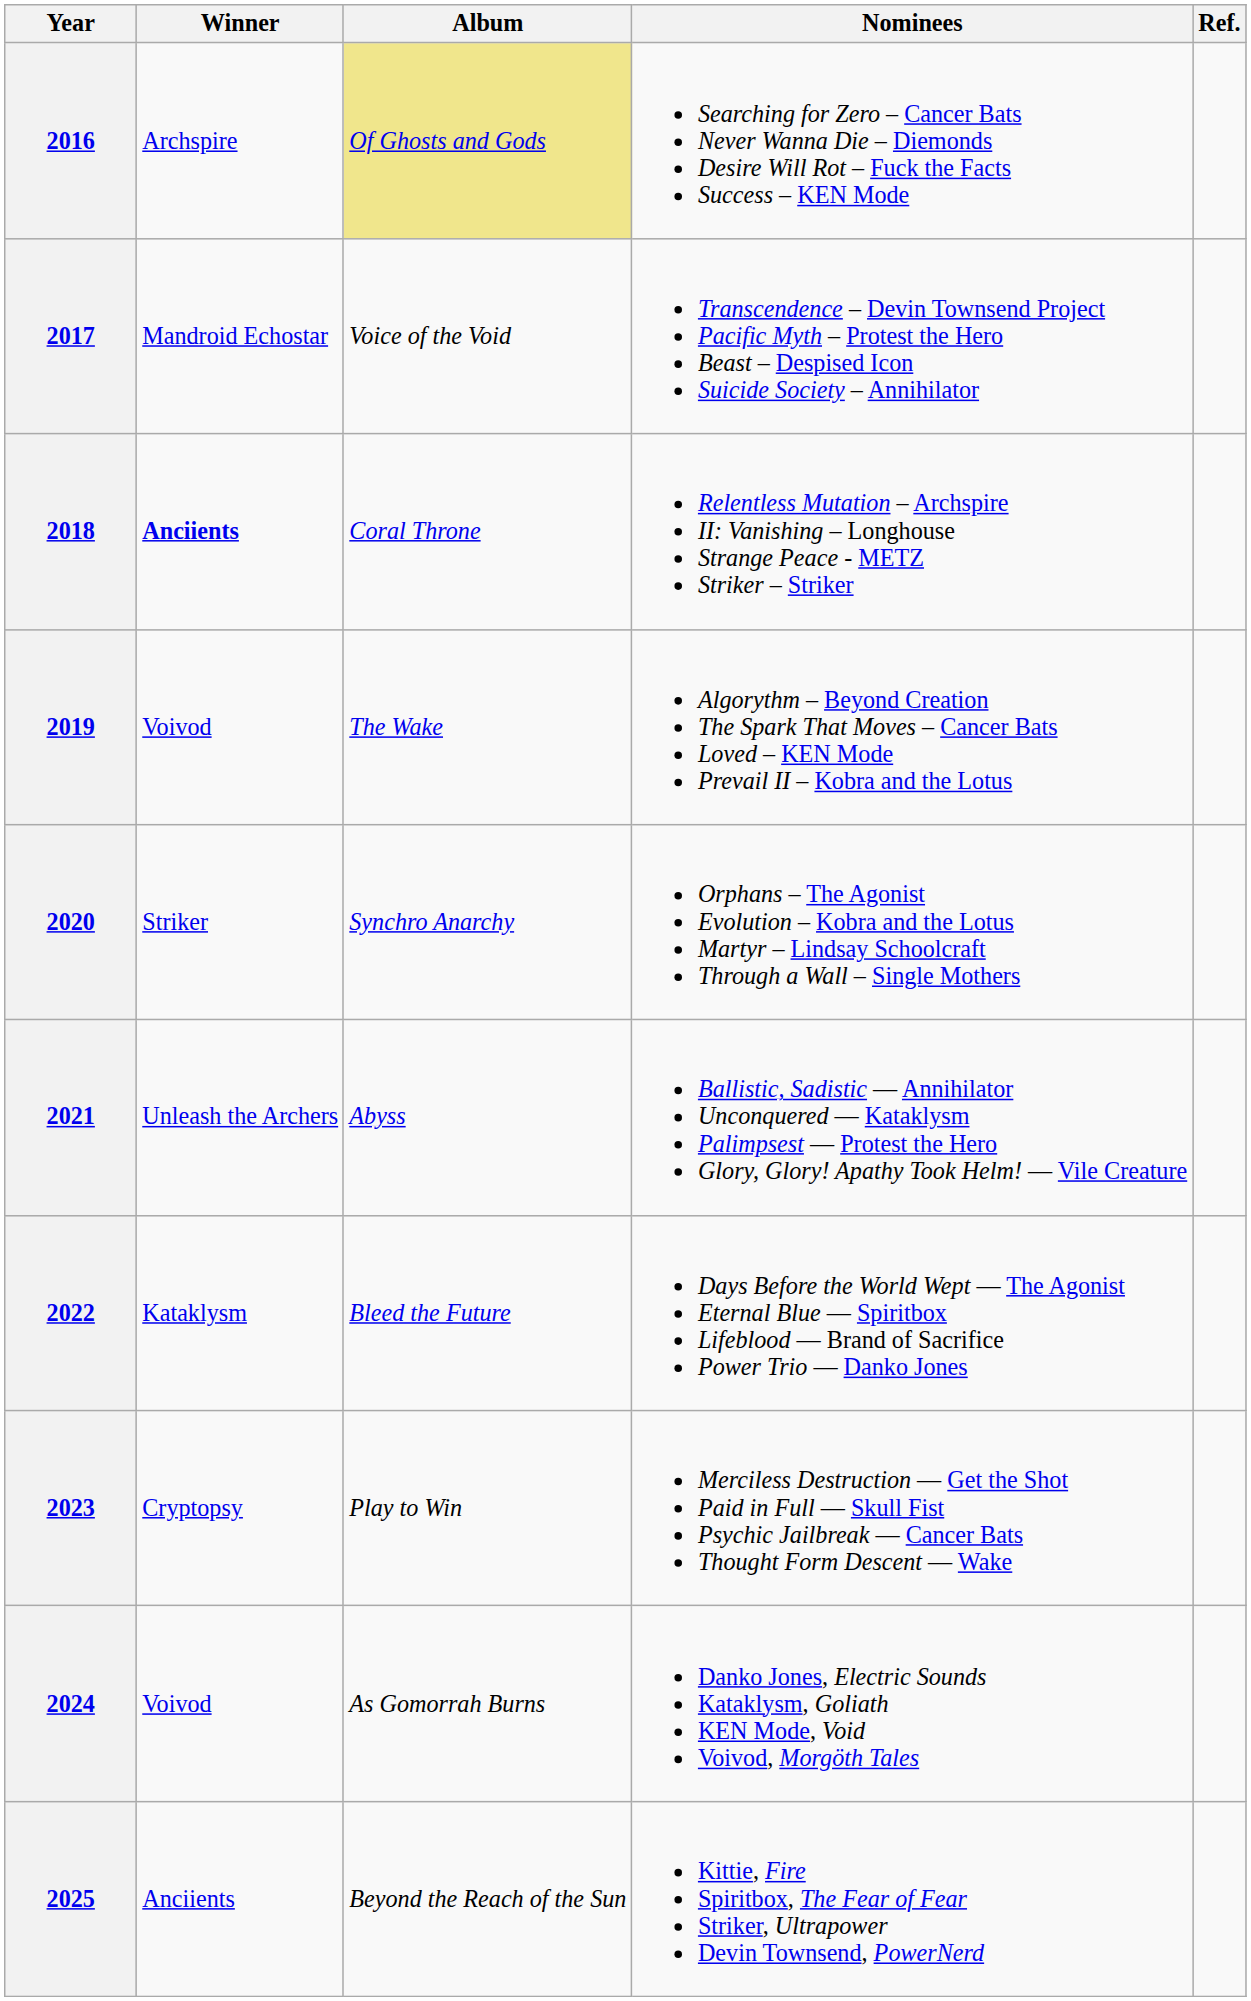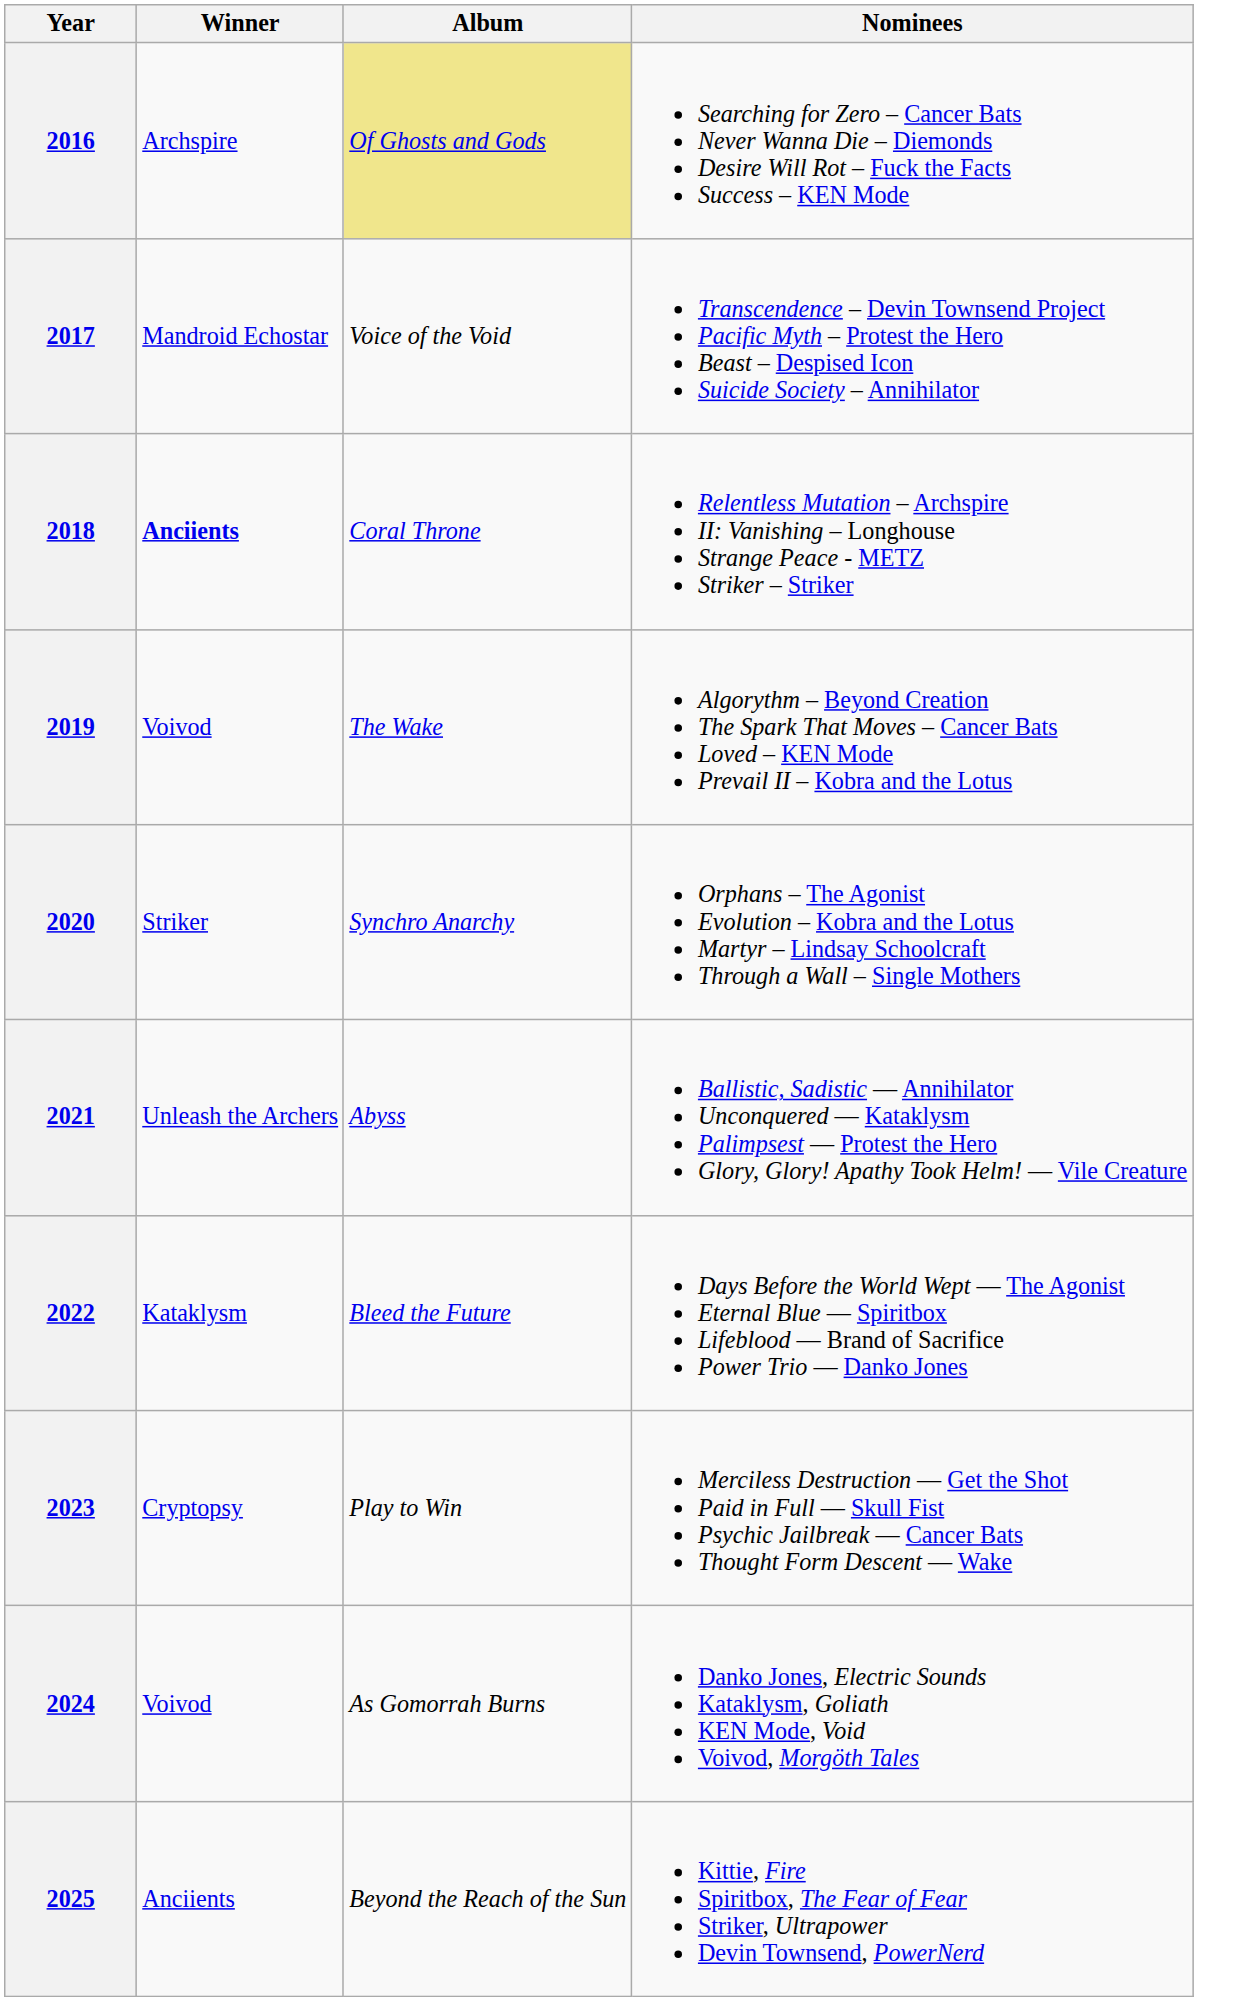- column: Ref.
